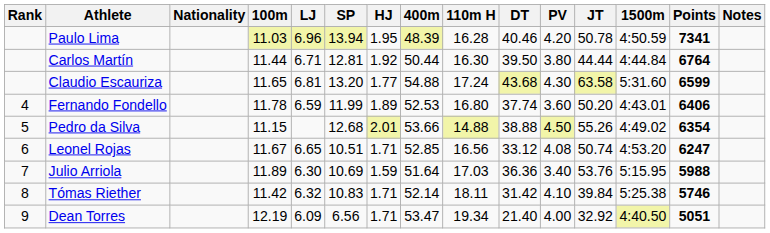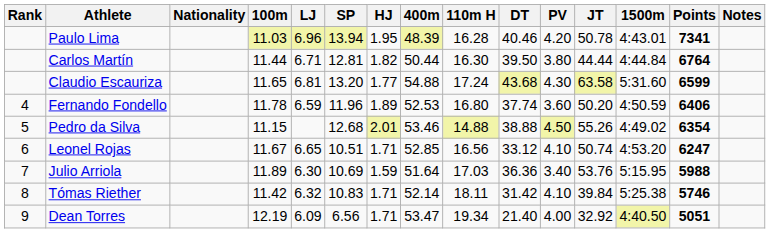Paulo Lima | 1500m: 4:50.59 -> 4:43.01
Carlos Martín | HJ: 1.92 -> 1.82
Fernando Fondello | SP: 11.99 -> 11.96
Fernando Fondello | 1500m: 4:43.01 -> 4:50.59
Pedro da Silva | 400m: 53.66 -> 53.46
Leonel Rojas | PV: 4.08 -> 4.10
